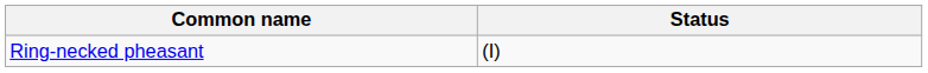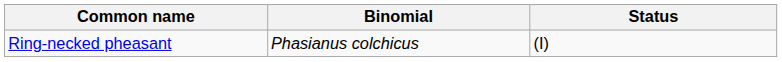+ column: Binomial | Phasianus colchicus
